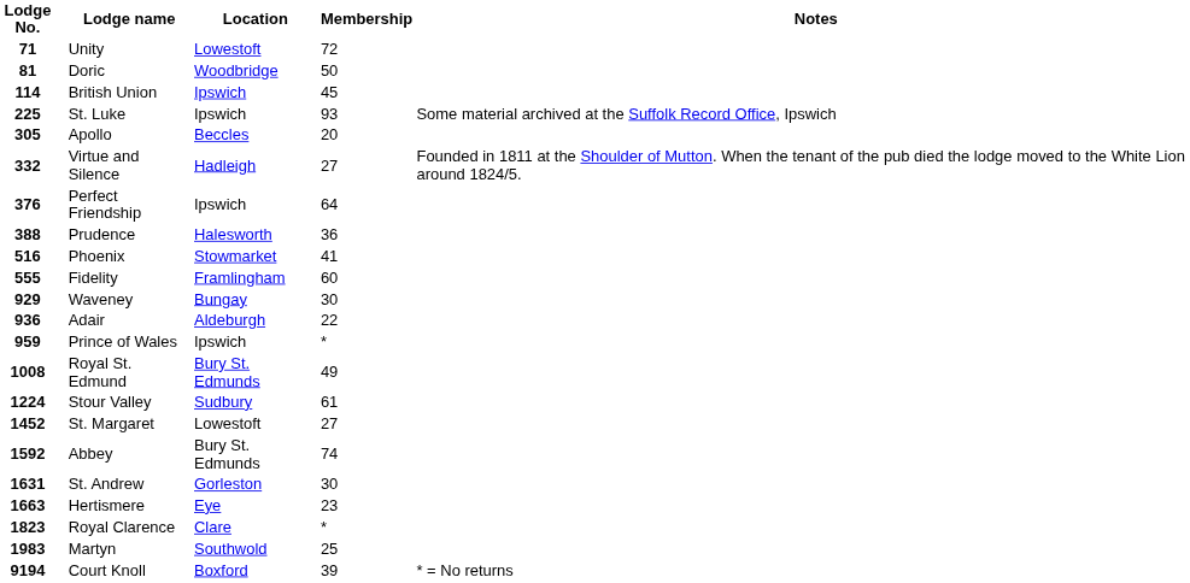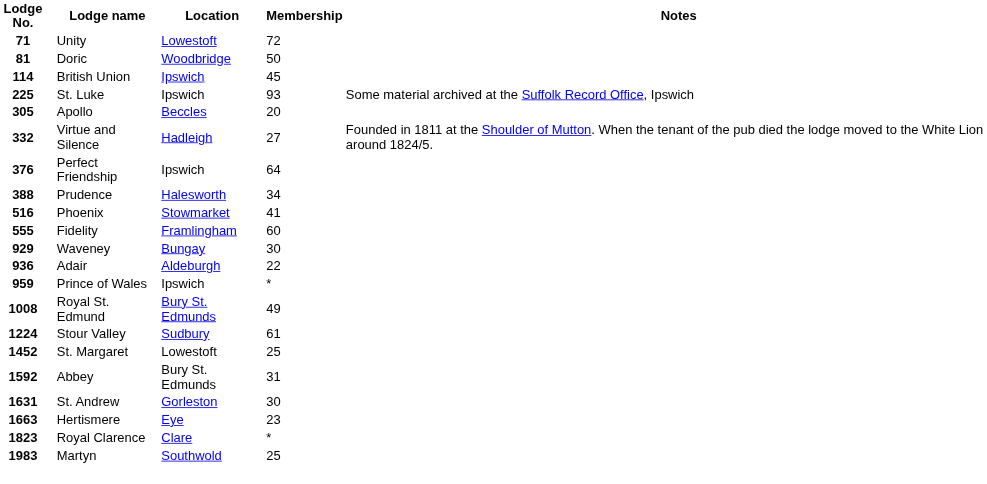388 | Membership: 36 -> 34
1452 | Membership: 27 -> 25
1592 | Membership: 74 -> 31
- row: 9194 | Court Knoll | Boxford | 39 | * = No returns
